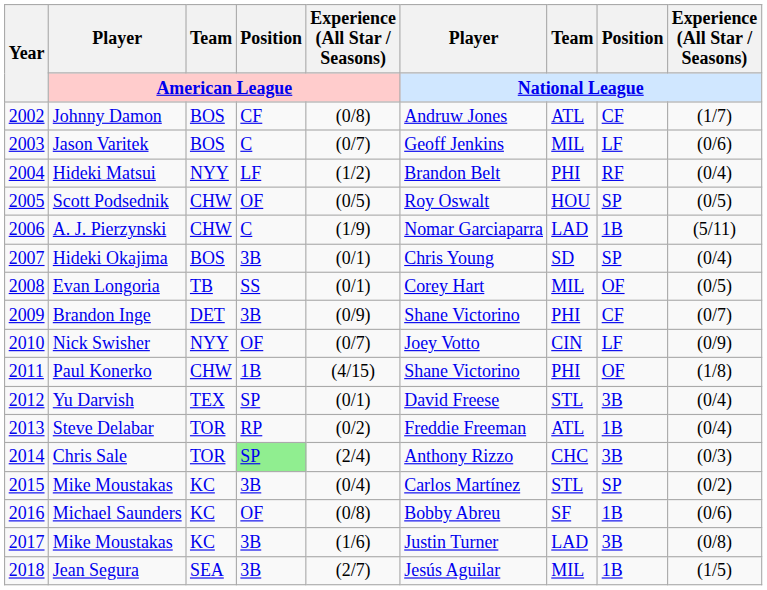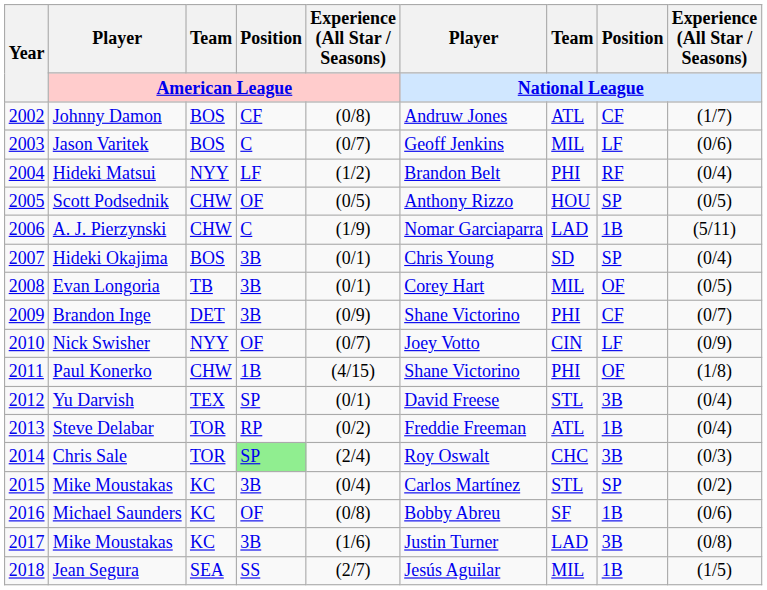Scott Podsednik | Player / National League: Roy Oswalt -> Anthony Rizzo
Evan Longoria | Position / American League: SS -> 3B
Chris Sale | Player / National League: Anthony Rizzo -> Roy Oswalt
Jean Segura | Position / American League: 3B -> SS
